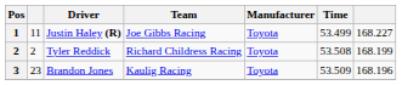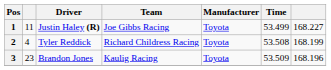Tyler Reddick | column 2: 2 -> 4
